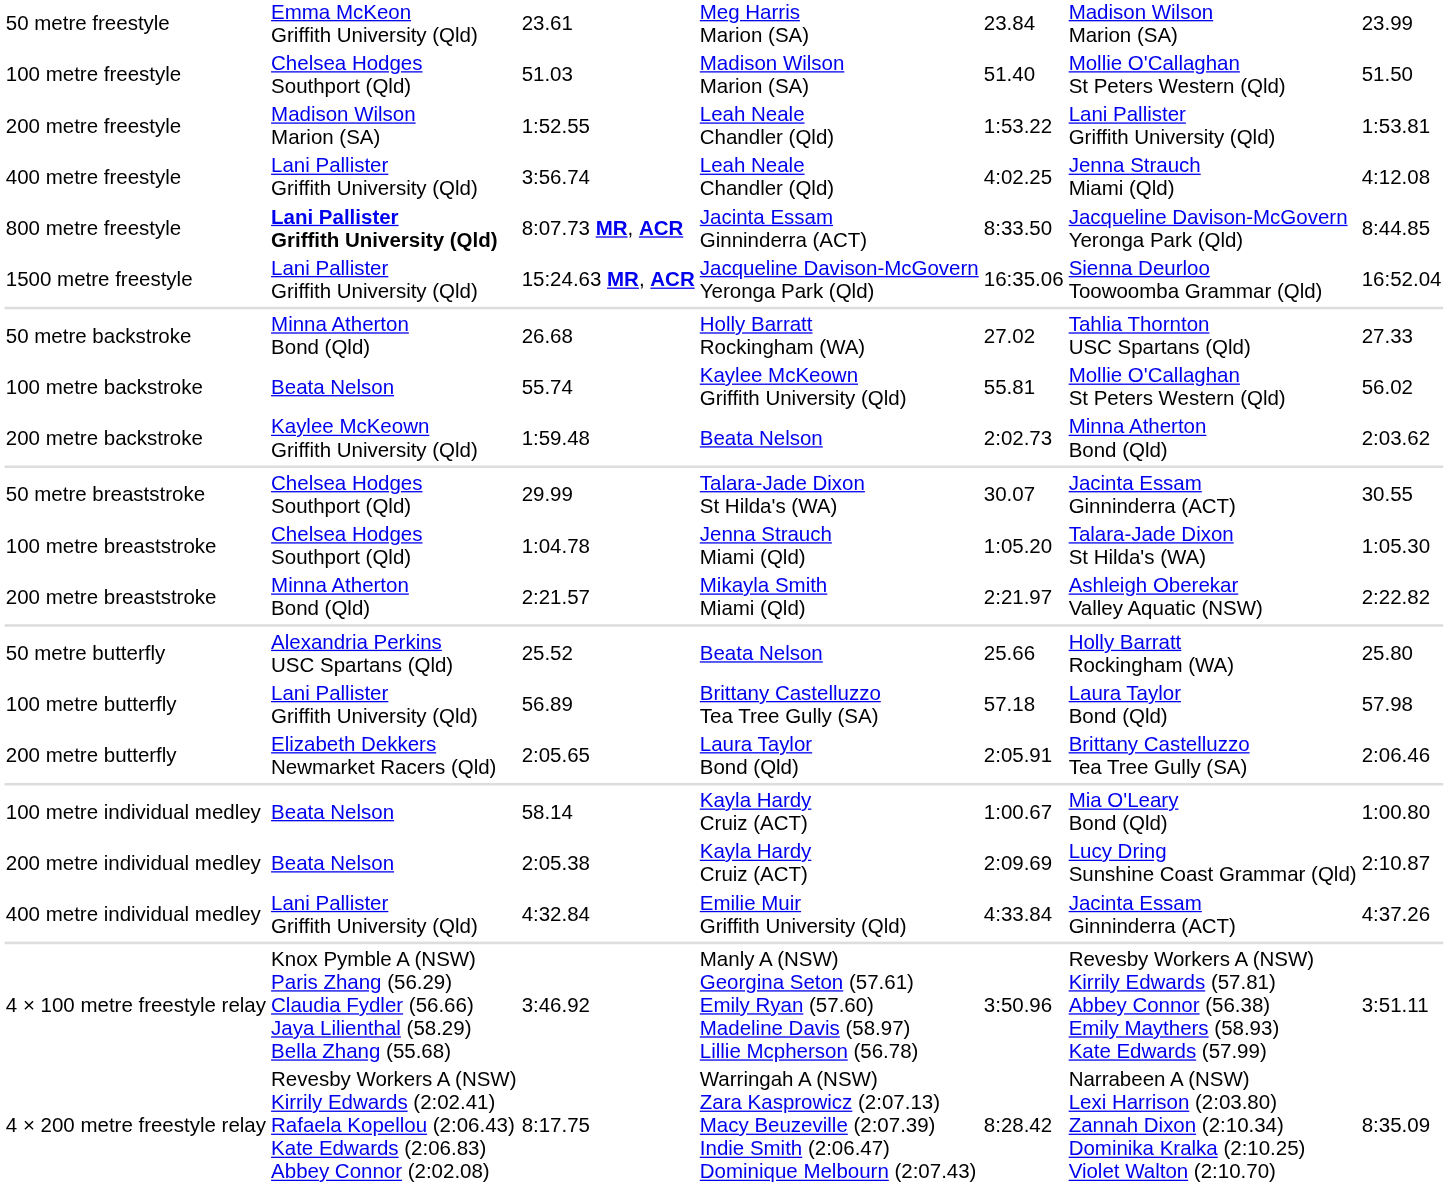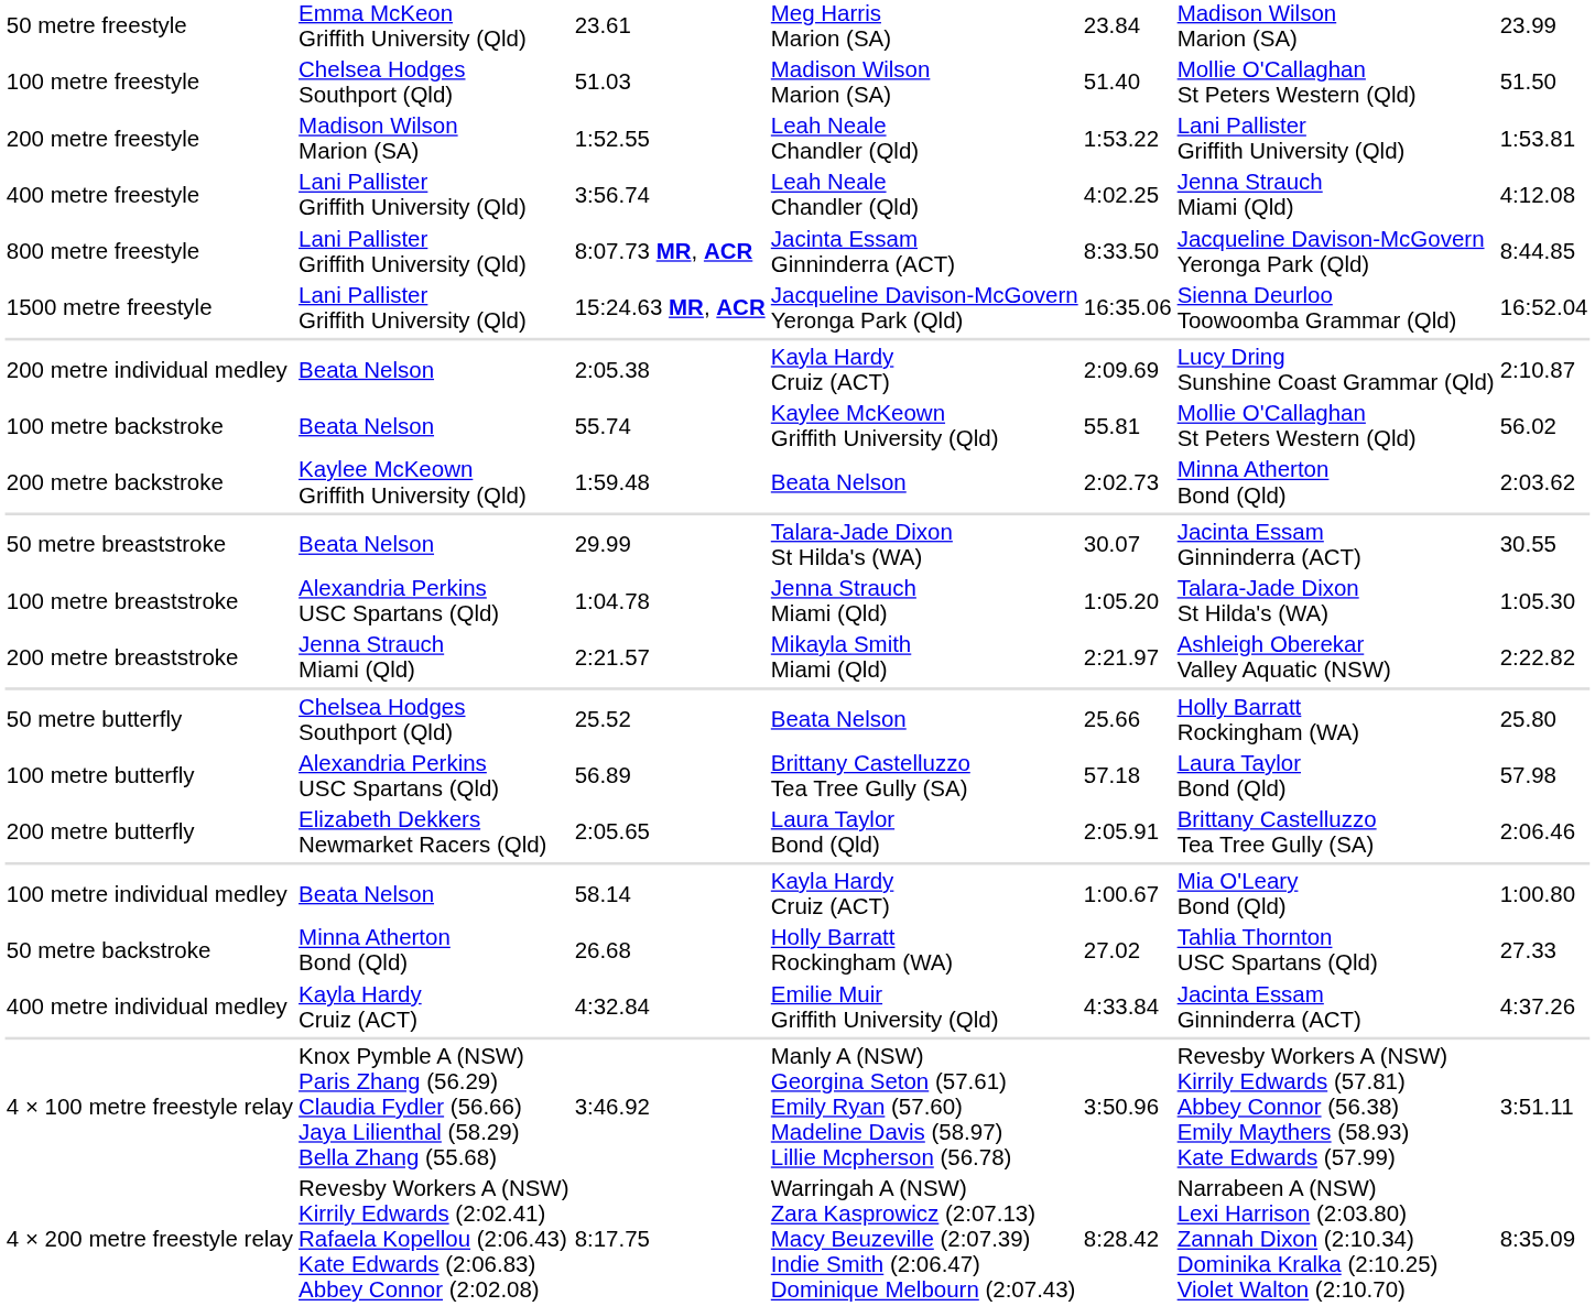800 metre freestyle | column 2: bold -> normal
rows swapped: 50 metre backstroke <-> 200 metre individual medley
50 metre breaststroke | column 2: Chelsea Hodges Southport (Qld) -> Beata Nelson
100 metre breaststroke | column 2: Chelsea Hodges Southport (Qld) -> Alexandria Perkins USC Spartans (Qld)
200 metre breaststroke | column 2: Minna Atherton Bond (Qld) -> Jenna Strauch Miami (Qld)
50 metre butterfly | column 2: Alexandria Perkins USC Spartans (Qld) -> Chelsea Hodges Southport (Qld)
100 metre butterfly | column 2: Lani Pallister Griffith University (Qld) -> Alexandria Perkins USC Spartans (Qld)
400 metre individual medley | column 2: Lani Pallister Griffith University (Qld) -> Kayla Hardy Cruiz (ACT)
